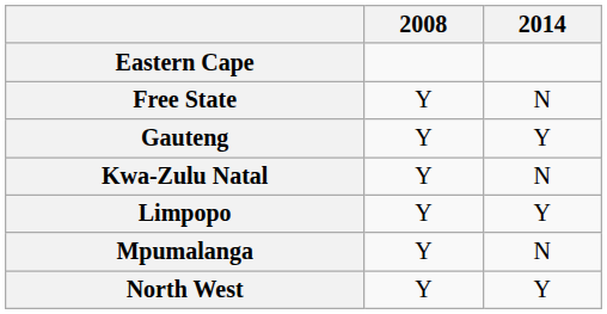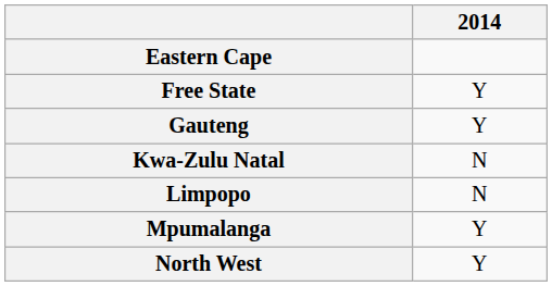- column: 2008 | Y | Y | Y | Y | Y | Y
Free State | 2014: N -> Y
Limpopo | 2014: Y -> N
Mpumalanga | 2014: N -> Y
